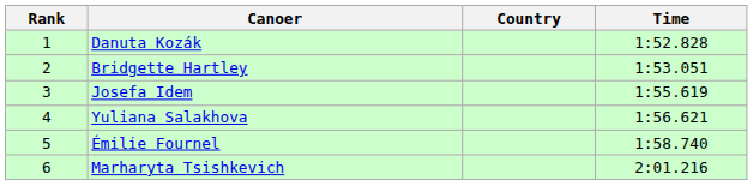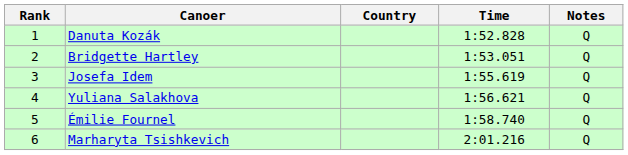+ column: Notes | Q | Q | Q | Q | Q | Q
